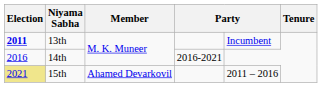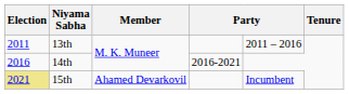13th | Election: bold -> normal
13th | column 5: Incumbent -> 2011 – 2016
15th | column 5: 2011 – 2016 -> Incumbent
